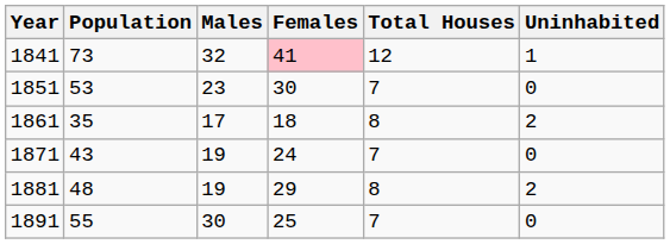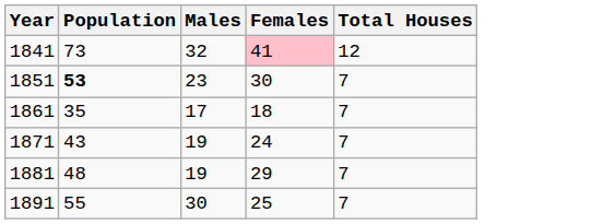- column: Uninhabited | 1 | 0 | 2 | 0 | 2 | 0
1851 | Population: normal -> bold
1861 | Total Houses: 8 -> 7
1881 | Total Houses: 8 -> 7
